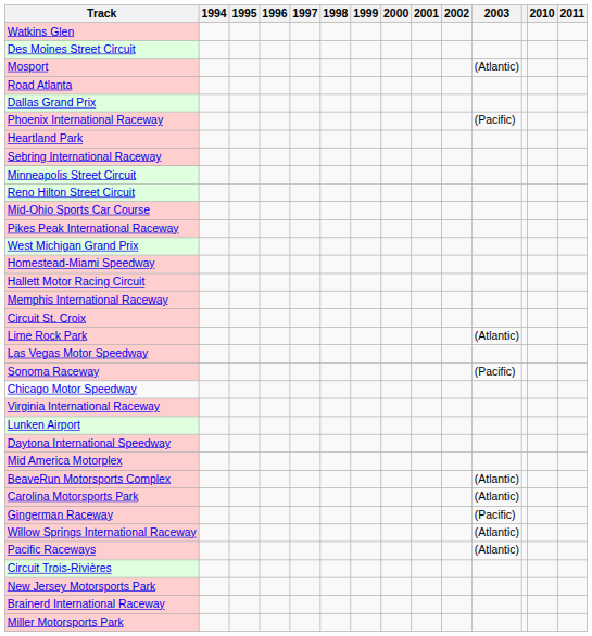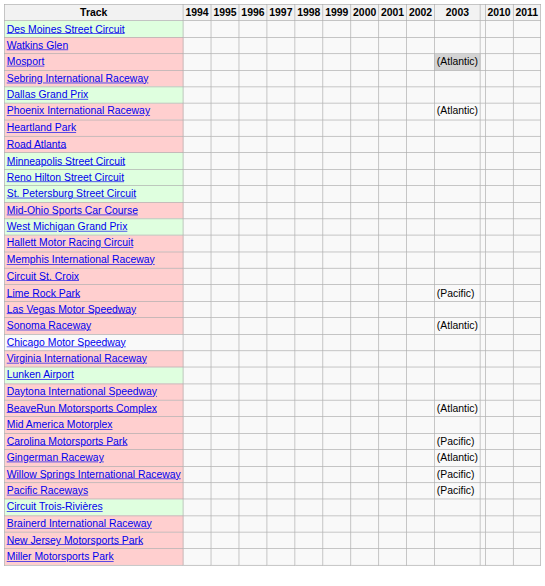rows swapped: Des Moines Street Circuit <-> Watkins Glen
Mosport | 2003: no background -> lightgrey background
rows swapped: Road Atlanta <-> Sebring International Raceway
Phoenix International Raceway | 2003: (Pacific) -> (Atlantic)
+ row: St. Petersburg Street Circuit
- row: Pikes Peak International Raceway
- row: Homestead-Miami Speedway
Lime Rock Park | 2003: (Atlantic) -> (Pacific)
Sonoma Raceway | 2003: (Pacific) -> (Atlantic)
rows swapped: Mid America Motorplex <-> BeaveRun Motorsports Complex
Carolina Motorsports Park | 2003: (Atlantic) -> (Pacific)
Gingerman Raceway | 2003: (Pacific) -> (Atlantic)
Willow Springs International Raceway | 2003: (Atlantic) -> (Pacific)
Pacific Raceways | 2003: (Atlantic) -> (Pacific)
rows swapped: Brainerd International Raceway <-> New Jersey Motorsports Park
